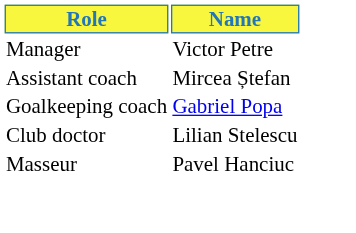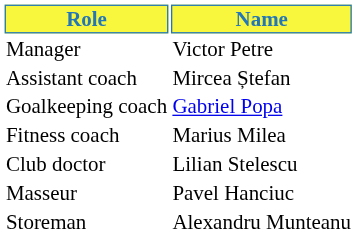+ row: Fitness coach | Marius Milea
+ row: Storeman | Alexandru Munteanu
